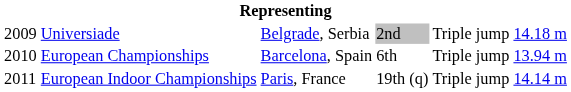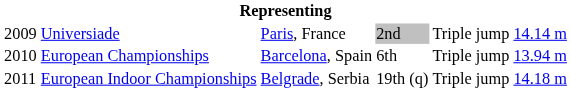Universiade | column 3: Belgrade, Serbia -> Paris, France
Universiade | column 6: 14.18 m -> 14.14 m
European Indoor Championships | column 3: Paris, France -> Belgrade, Serbia
European Indoor Championships | column 6: 14.14 m -> 14.18 m
